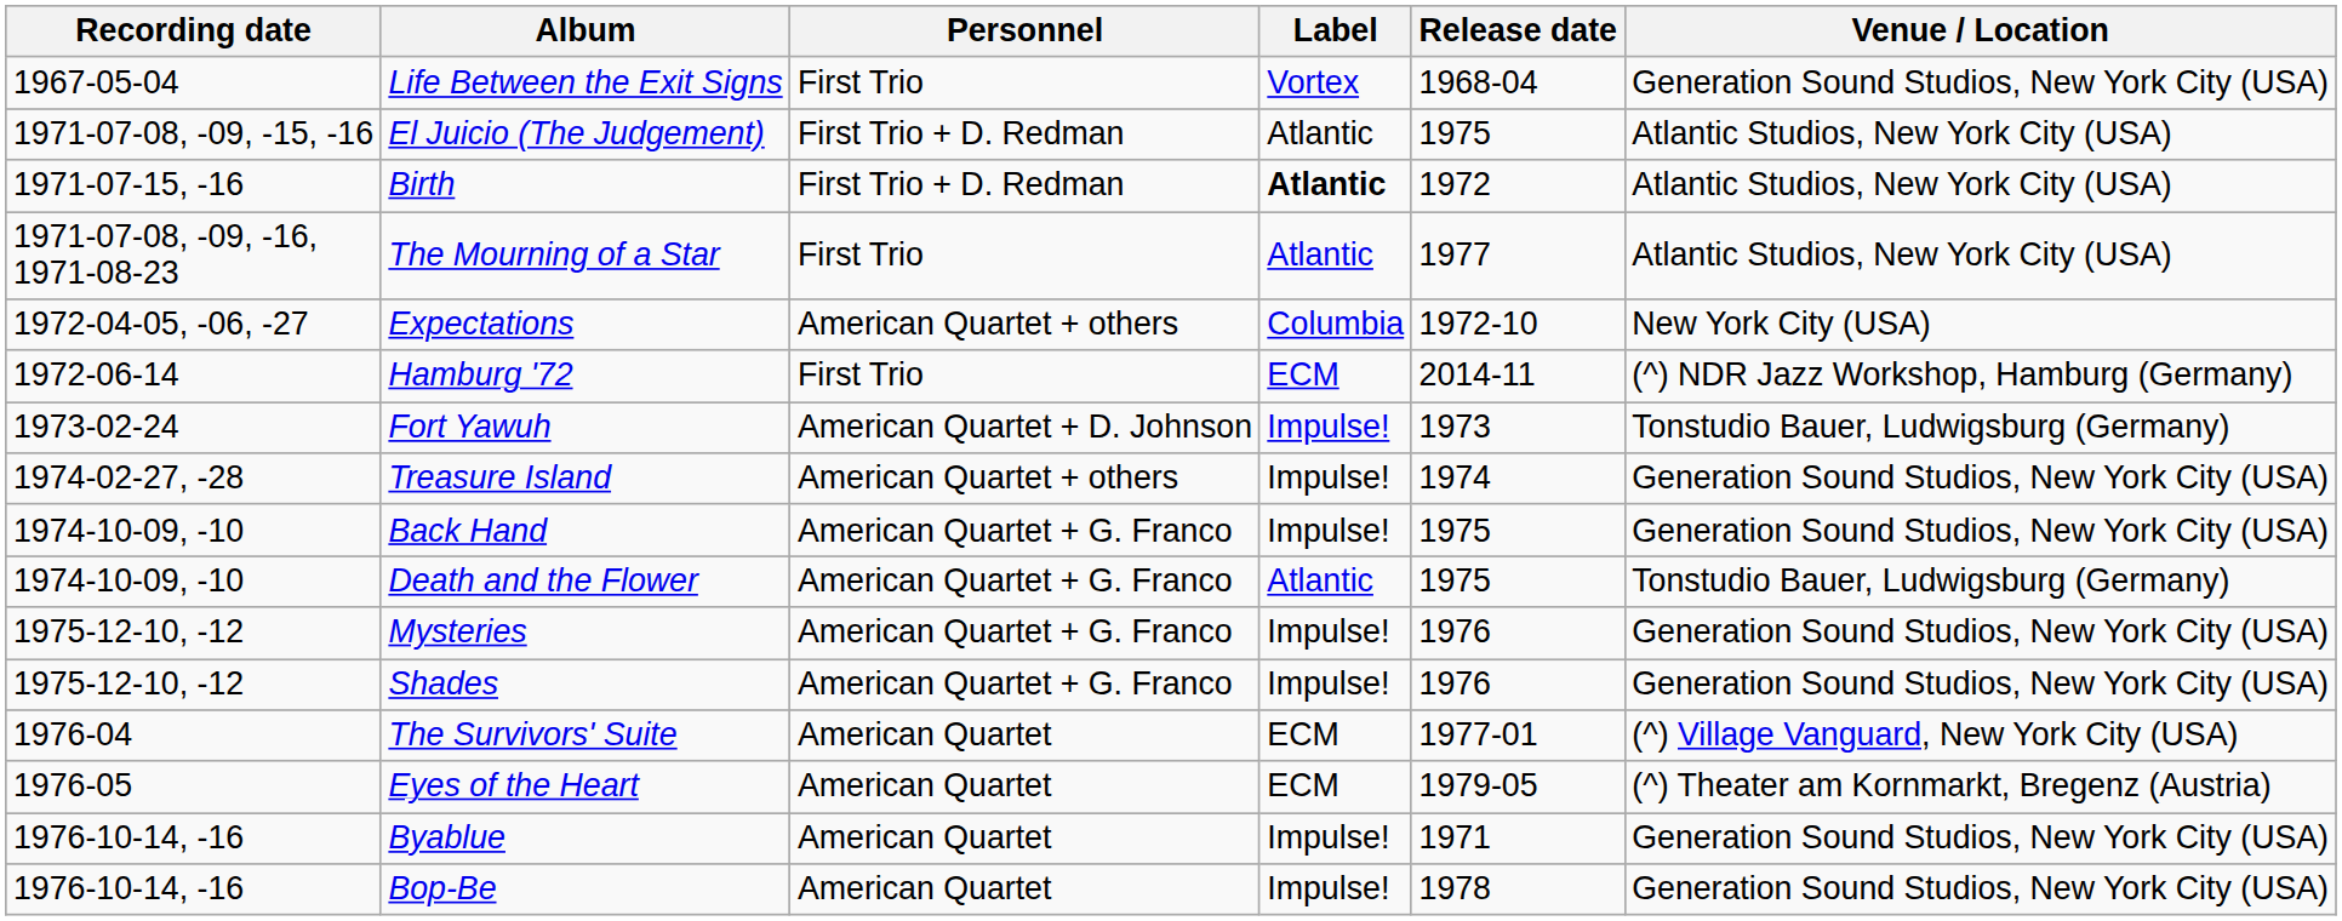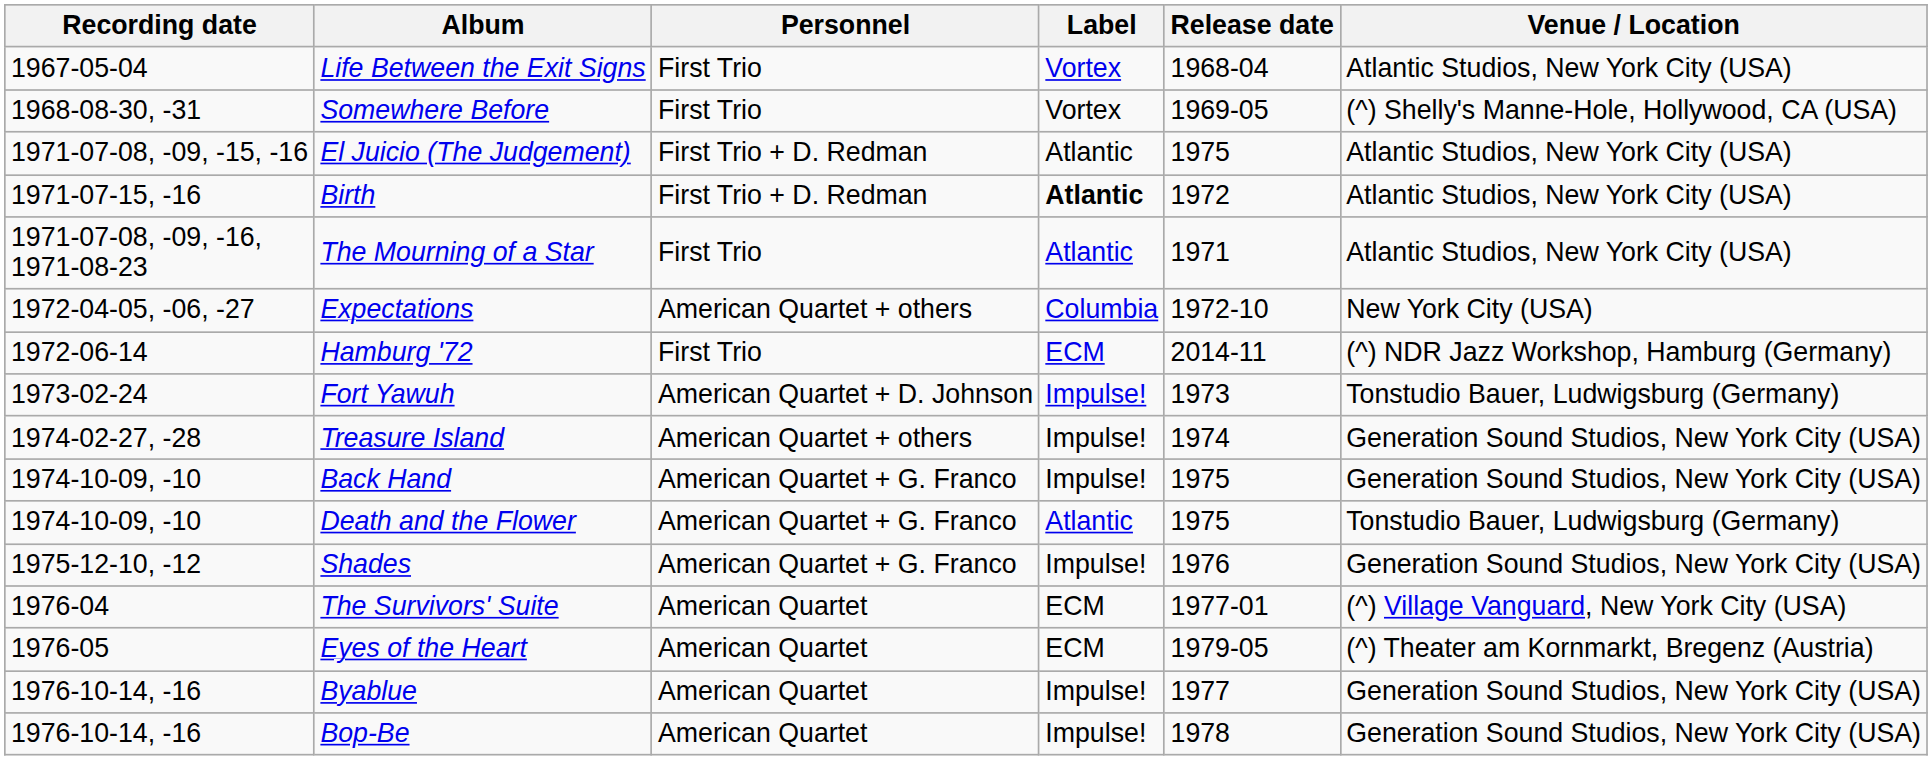Life Between the Exit Signs | Venue / Location: Generation Sound Studios, New York City (USA) -> Atlantic Studios, New York City (USA)
+ row: 1968-08-30, -31 | Somewhere Before | First Trio | Vortex | 1969-05 | (^) Shelly's Manne-Hole, Hollywood, CA (USA)
The Mourning of a Star | Release date: 1977 -> 1971
- row: 1975-12-10, -12 | Mysteries | American Quartet + G. Franco | Impulse! | 1976 | Generation Sound Studios, New York City (USA)
Byablue | Release date: 1971 -> 1977
